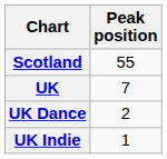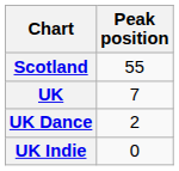UK Indie | Peak position: 1 -> 0
